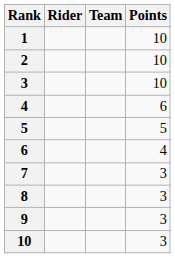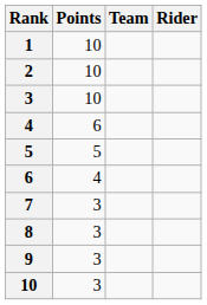columns swapped: Rider <-> Points
